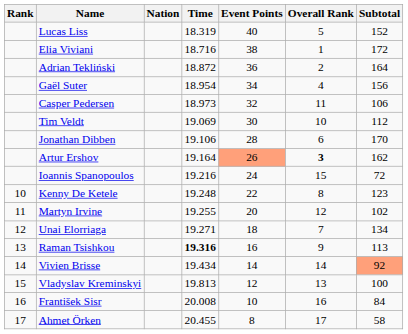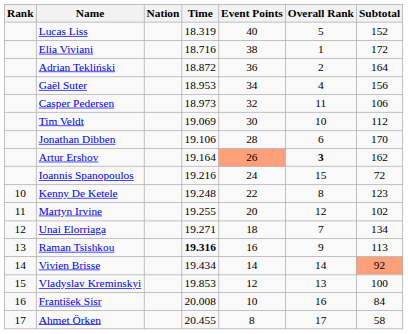Gaël Suter | Time: 18.954 -> 18.953
Vladyslav Kreminskyi | Time: 19.813 -> 19.853
